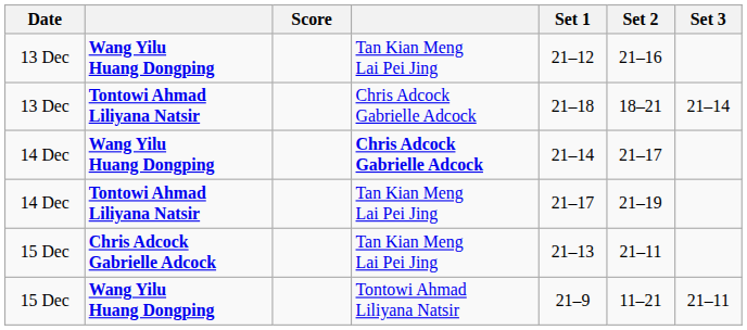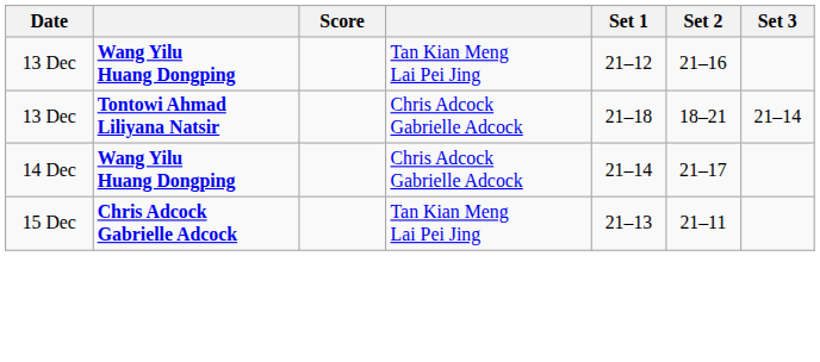14 Dec / Wang Yilu Huang Dongping | column 4: bold -> normal
- row: 14 Dec | Tontowi Ahmad Liliyana Natsir | Tan Kian Meng Lai Pei Jing | 21–17 | 21–19
- row: 15 Dec | Wang Yilu Huang Dongping | Tontowi Ahmad Liliyana Natsir | 21–9 | 11–21 | 21–11
